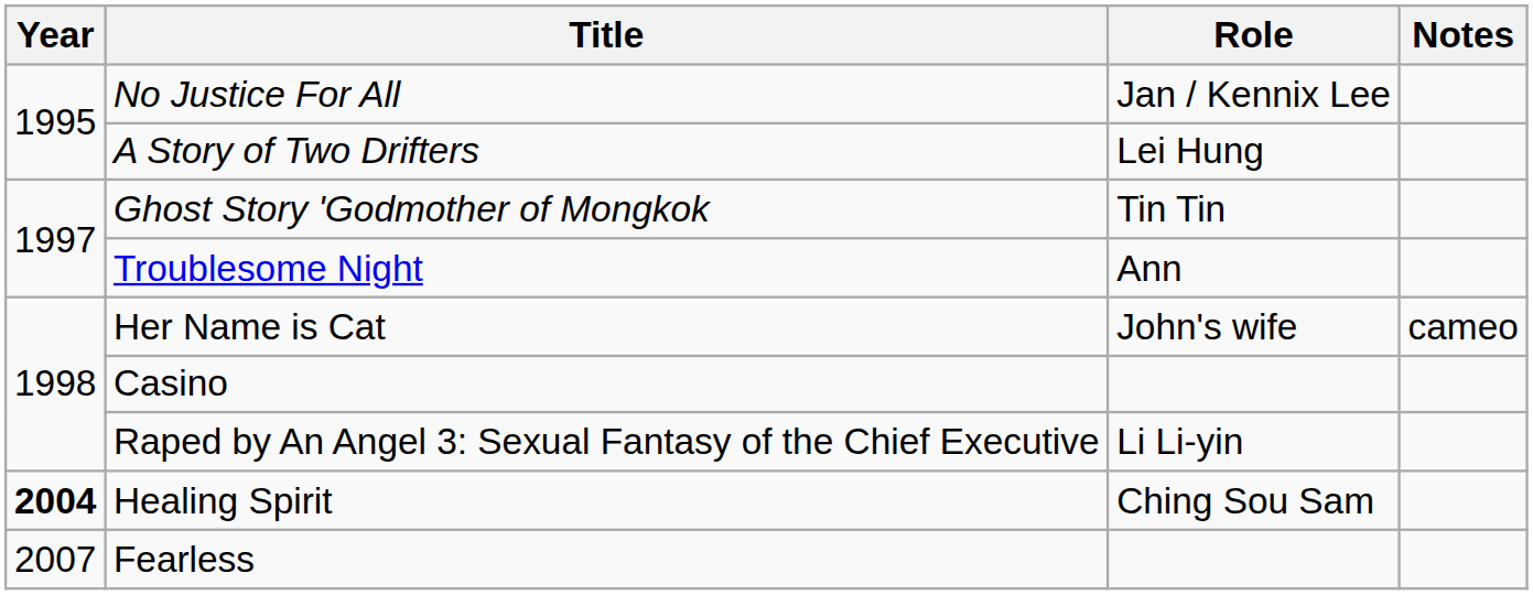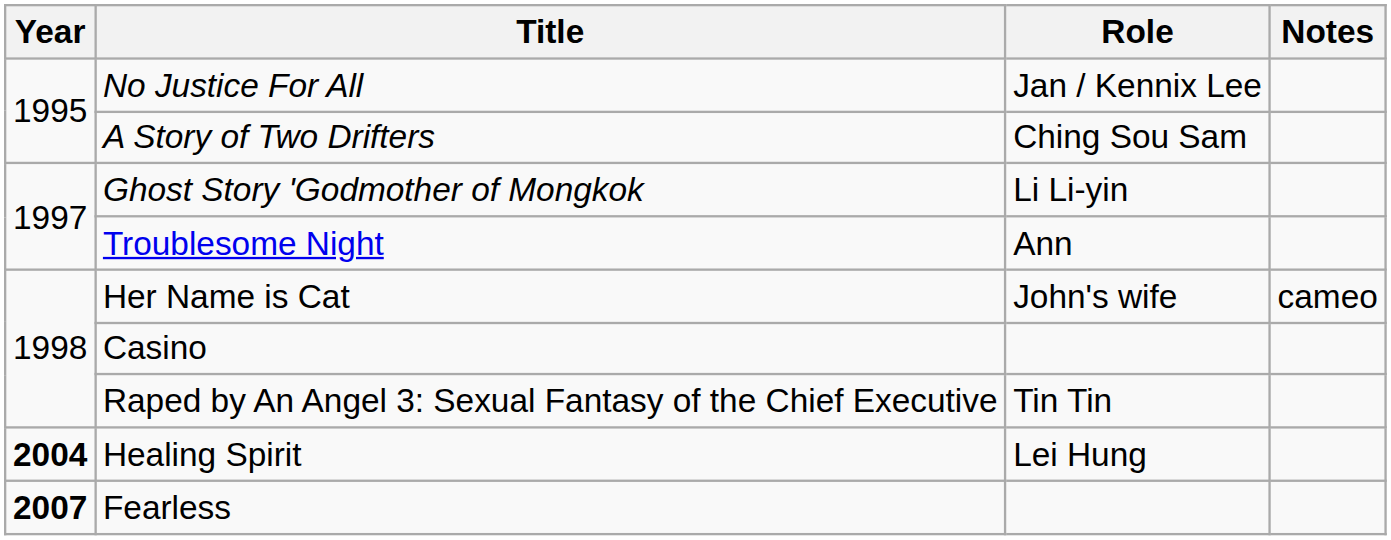A Story of Two Drifters | Role: Lei Hung -> Ching Sou Sam
Ghost Story 'Godmother of Mongkok | Role: Tin Tin -> Li Li-yin
Raped by An Angel 3: Sexual Fantasy of the Chief Executive | Role: Li Li-yin -> Tin Tin
Healing Spirit | Role: Ching Sou Sam -> Lei Hung
Fearless | Year: normal -> bold
